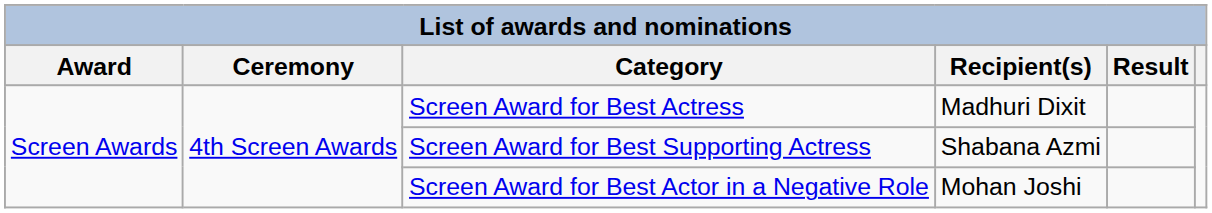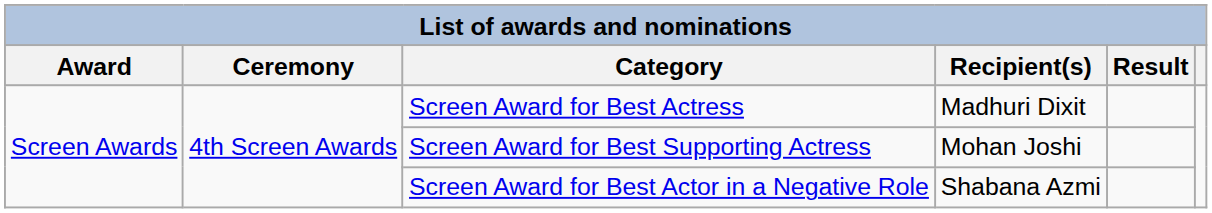Screen Award for Best Supporting Actress | Recipient(s): Shabana Azmi -> Mohan Joshi
Screen Award for Best Actor in a Negative Role | Recipient(s): Mohan Joshi -> Shabana Azmi
